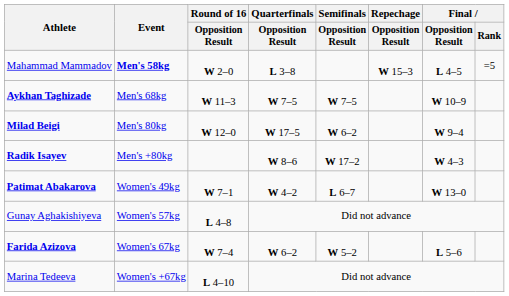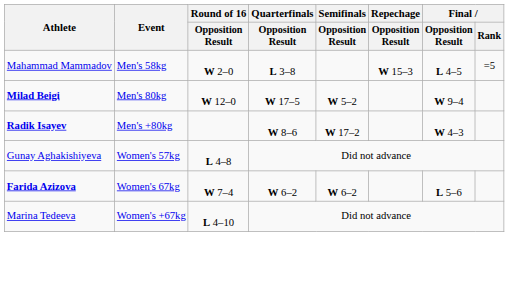Mahammad Mammadov | Event: bold -> normal
- row: Aykhan Taghizade | Men's 68kg | W 11–3 | W 7–5 | W 7–5 | W 10–9
Milad Beigi | Semifinals / Opposition Result: W 6–2 -> W 5–2
- row: Patimat Abakarova | Women's 49kg | W 7–1 | W 4–2 | L 6–7 | W 13–0
Farida Azizova | Semifinals / Opposition Result: W 5–2 -> W 6–2
